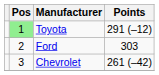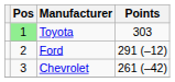Toyota | Points: 291 (–12) -> 303
Ford | Points: 303 -> 291 (–12)
